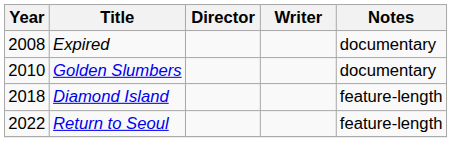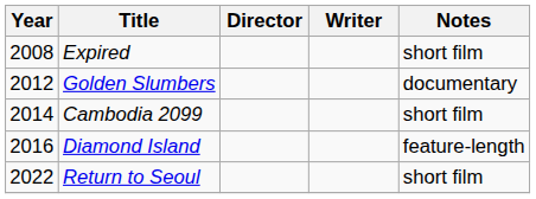Expired | Notes: documentary -> short film
Golden Slumbers | Year: 2010 -> 2012
+ row: 2014 | Cambodia 2099 | short film
Diamond Island | Year: 2018 -> 2016
Return to Seoul | Notes: feature-length -> short film
